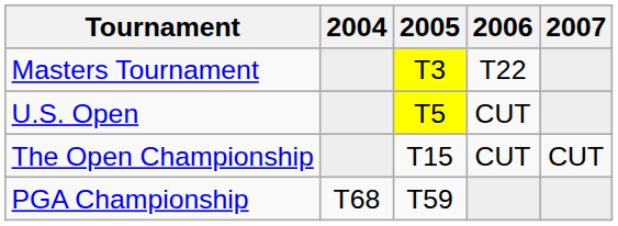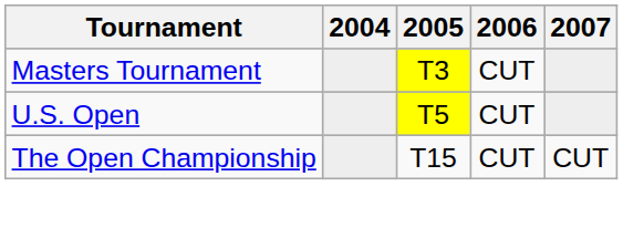Masters Tournament | 2006: T22 -> CUT
- row: PGA Championship | T68 | T59
